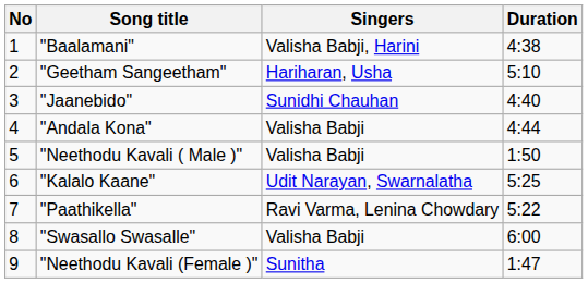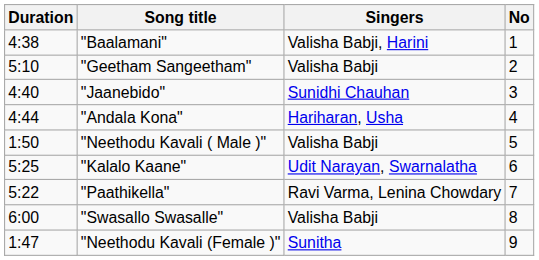columns swapped: No <-> Duration
"Geetham Sangeetham" | Singers: Hariharan, Usha -> Valisha Babji
"Andala Kona" | Singers: Valisha Babji -> Hariharan, Usha
